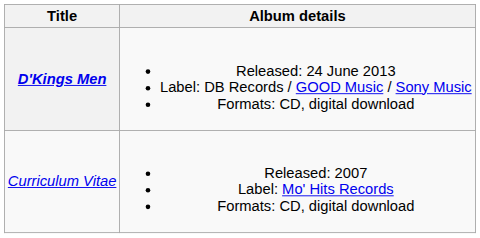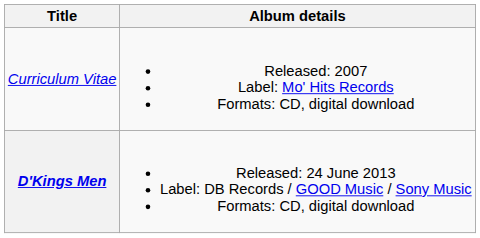rows swapped: Curriculum Vitae <-> D'Kings Men
